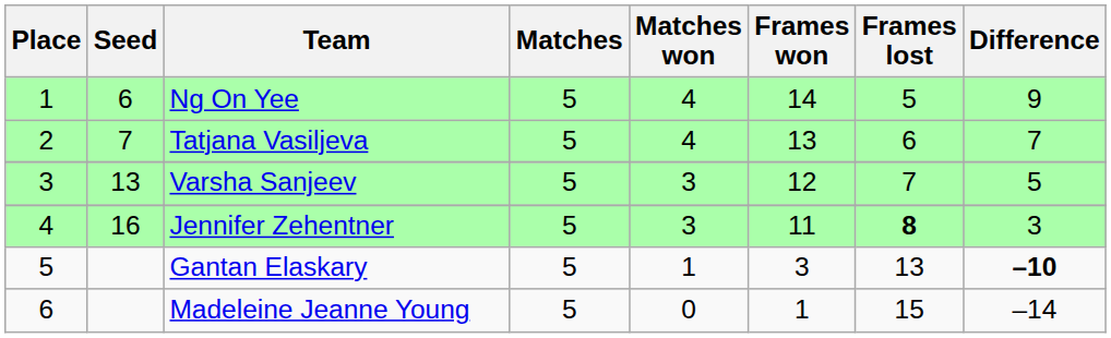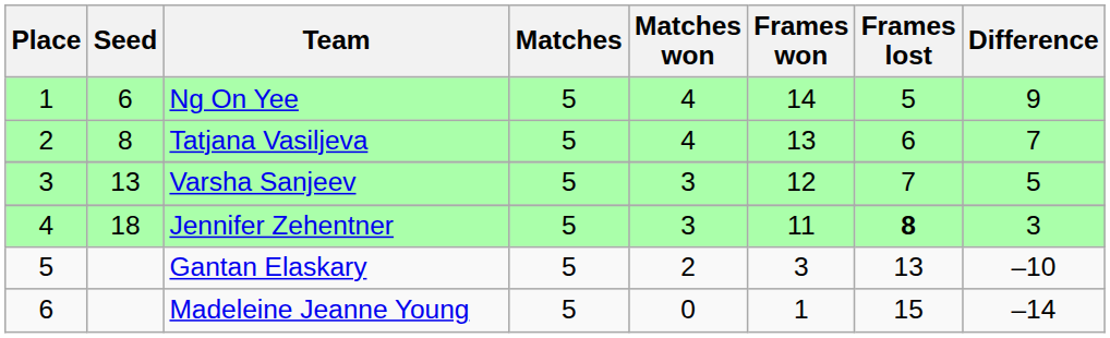Tatjana Vasiljeva | Seed: 7 -> 8
Jennifer Zehentner | Seed: 16 -> 18
Gantan Elaskary | Matches won: 1 -> 2
Gantan Elaskary | Difference: bold -> normal
